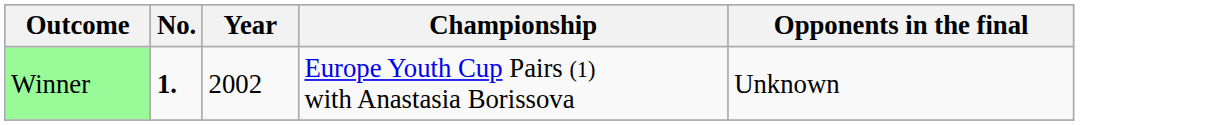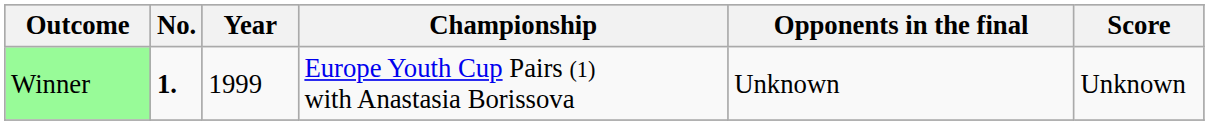+ column: Score | Unknown
Winner | Year: 2002 -> 1999
